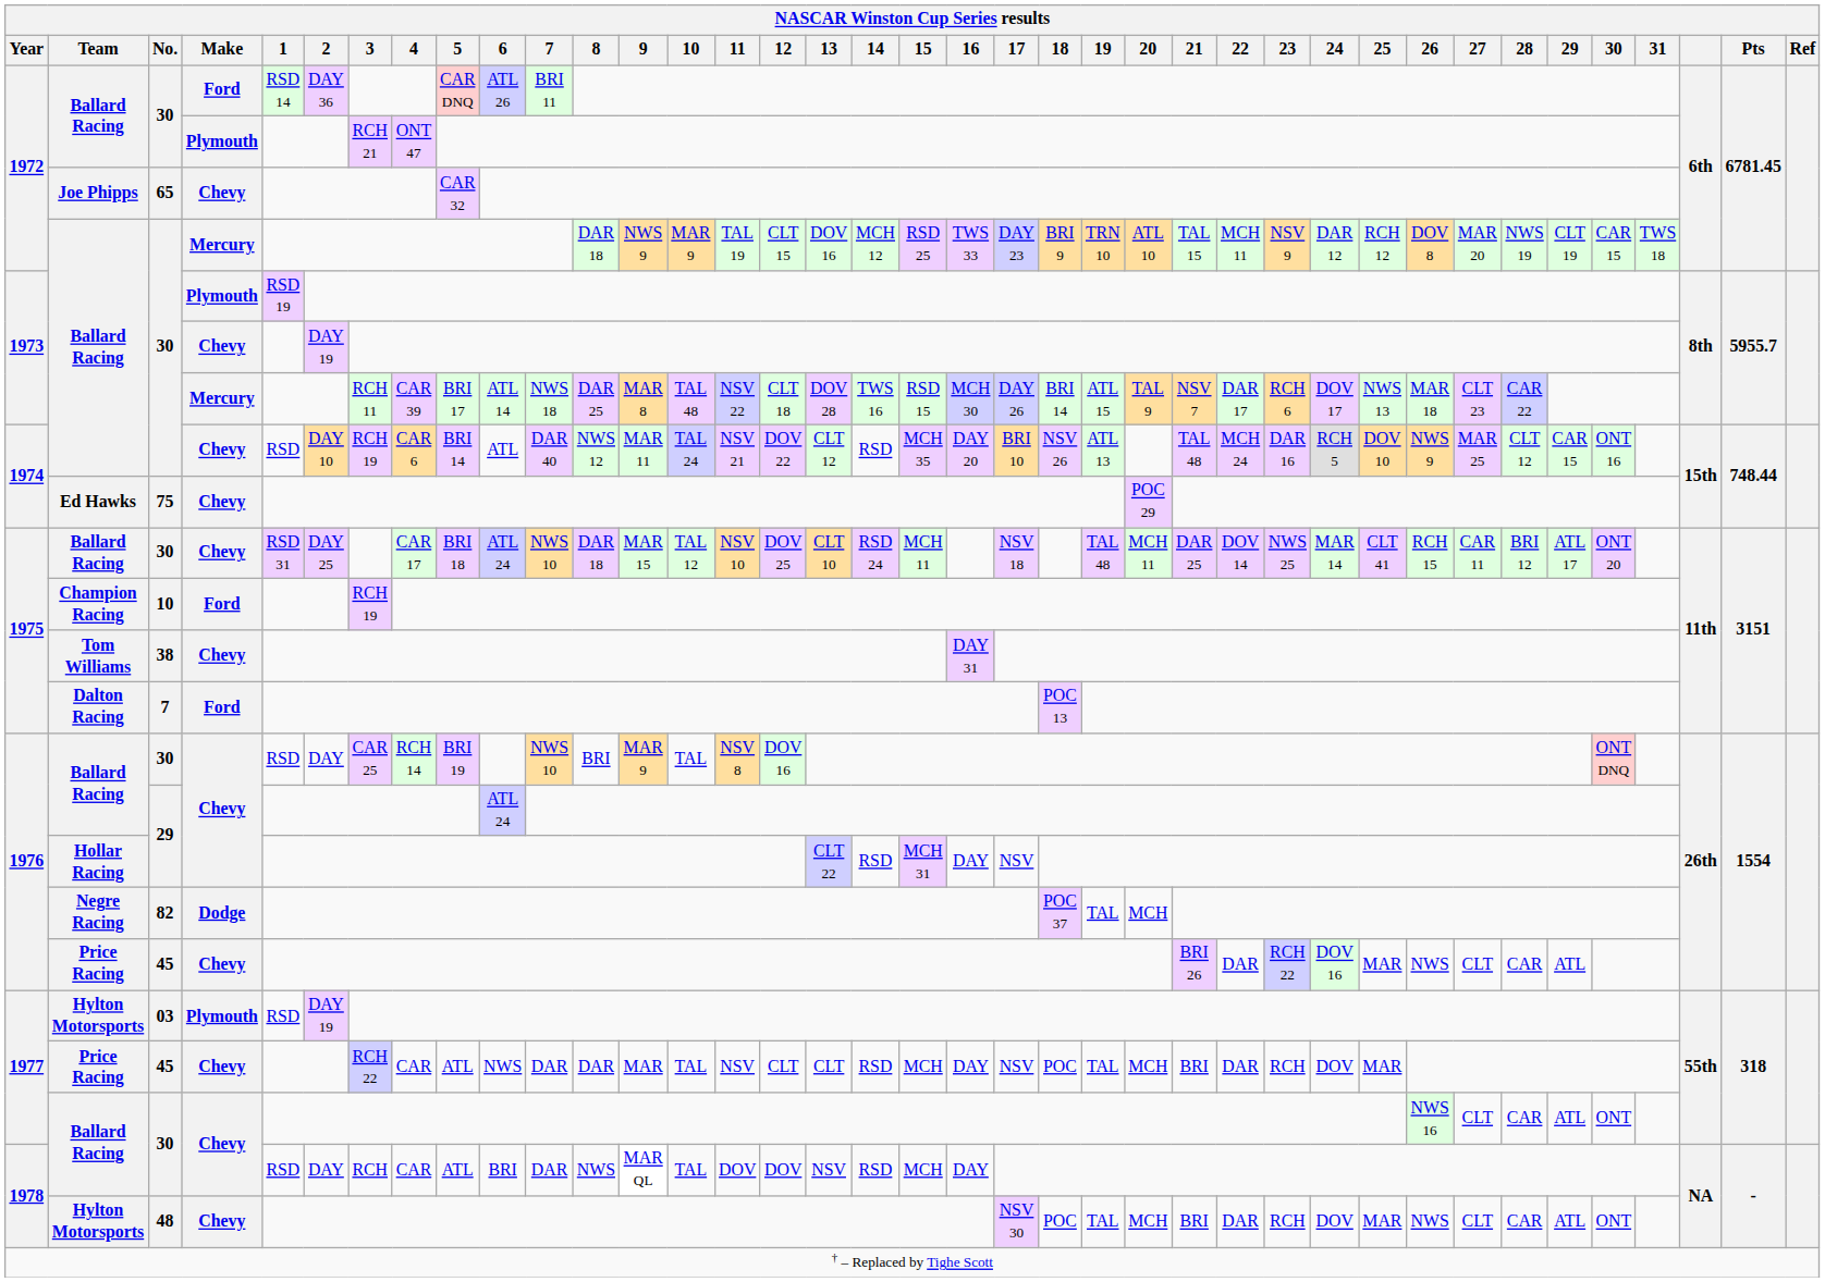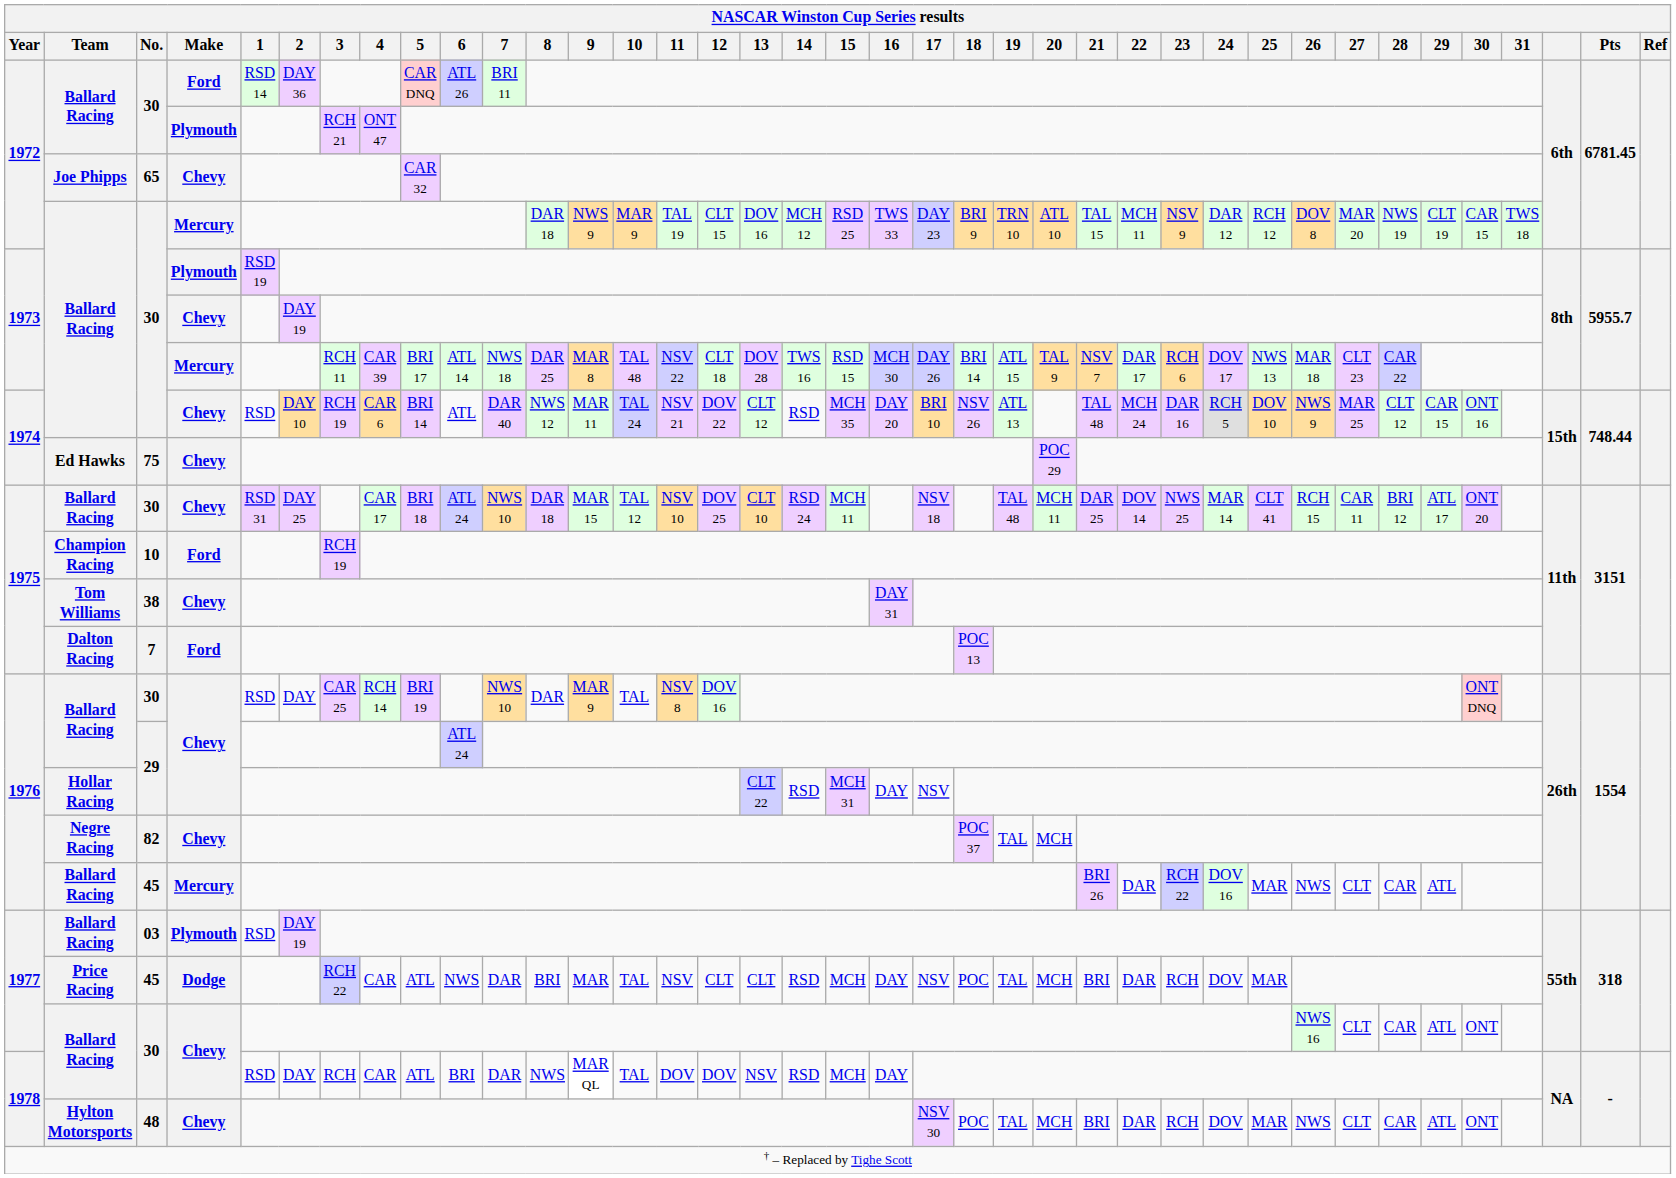1976 / 30 | NASCAR Winston Cup Series results / 8: BRI -> DAR
82 | NASCAR Winston Cup Series results / Make: Dodge -> Chevy
1976 / 45 | NASCAR Winston Cup Series results / Team: Price Racing -> Ballard Racing
1976 / 45 | NASCAR Winston Cup Series results / Make: Chevy -> Mercury
03 | NASCAR Winston Cup Series results / Team: Hylton Motorsports -> Ballard Racing
1977 / 45 | NASCAR Winston Cup Series results / Make: Chevy -> Dodge
1977 / 45 | NASCAR Winston Cup Series results / 8: DAR -> BRI
